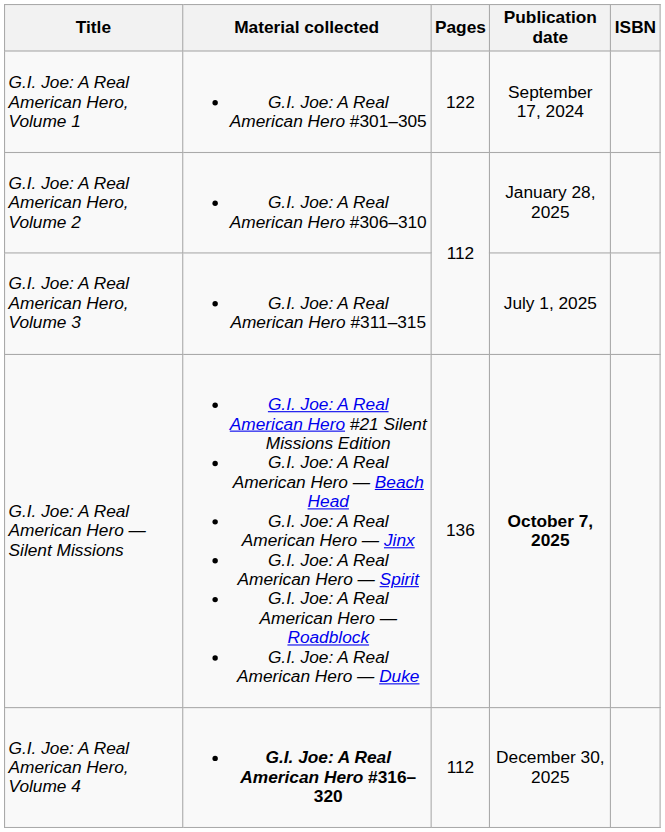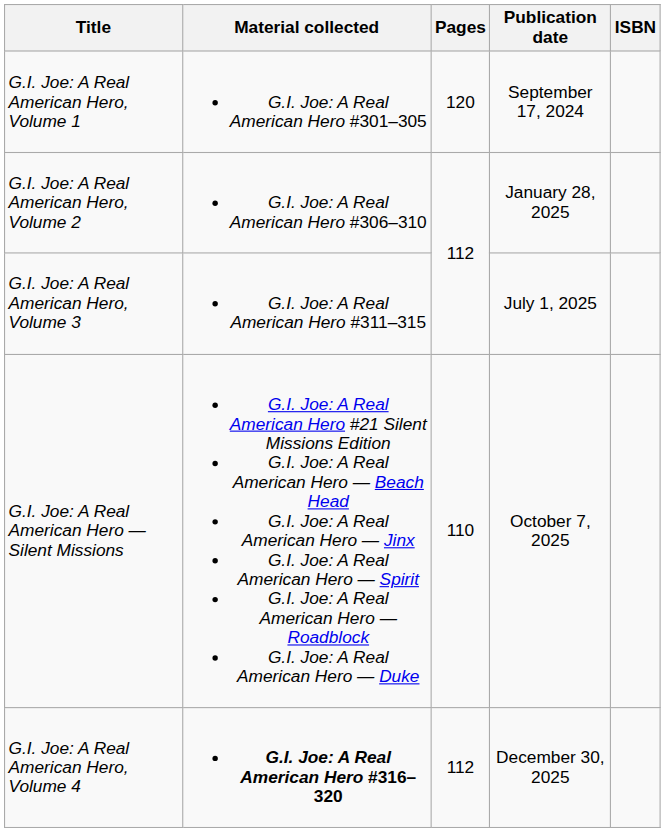G.I. Joe: A Real American Hero, Volume 1 | Pages: 122 -> 120
G.I. Joe: A Real American Hero — Silent Missions | Pages: 136 -> 110
G.I. Joe: A Real American Hero — Silent Missions | Publication date: bold -> normal
